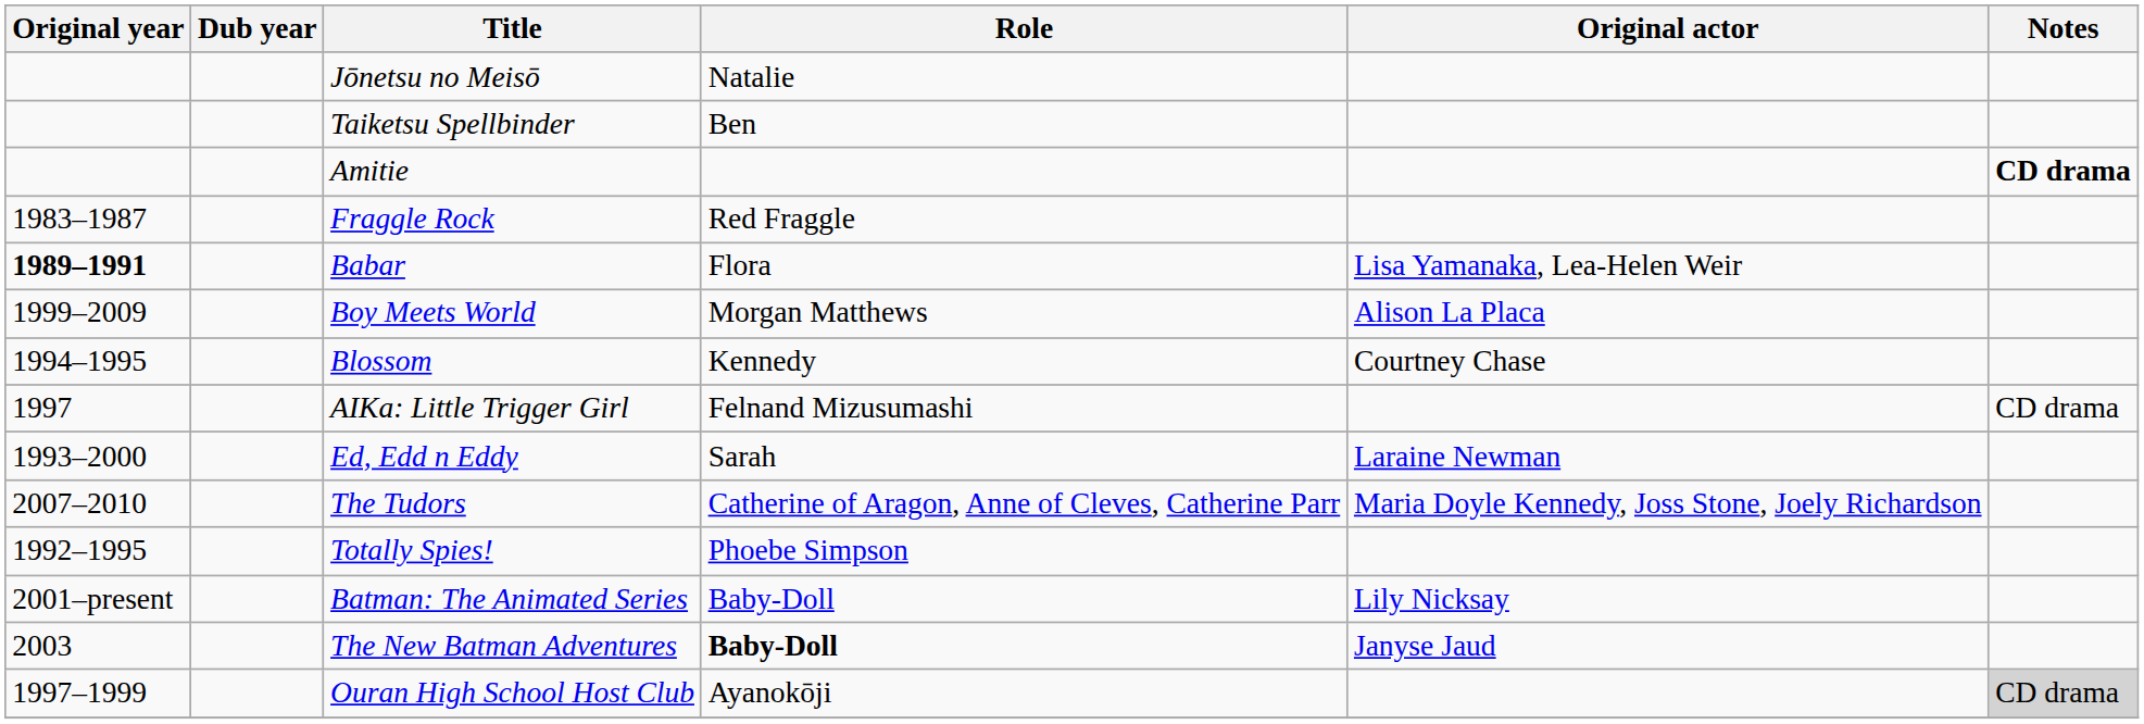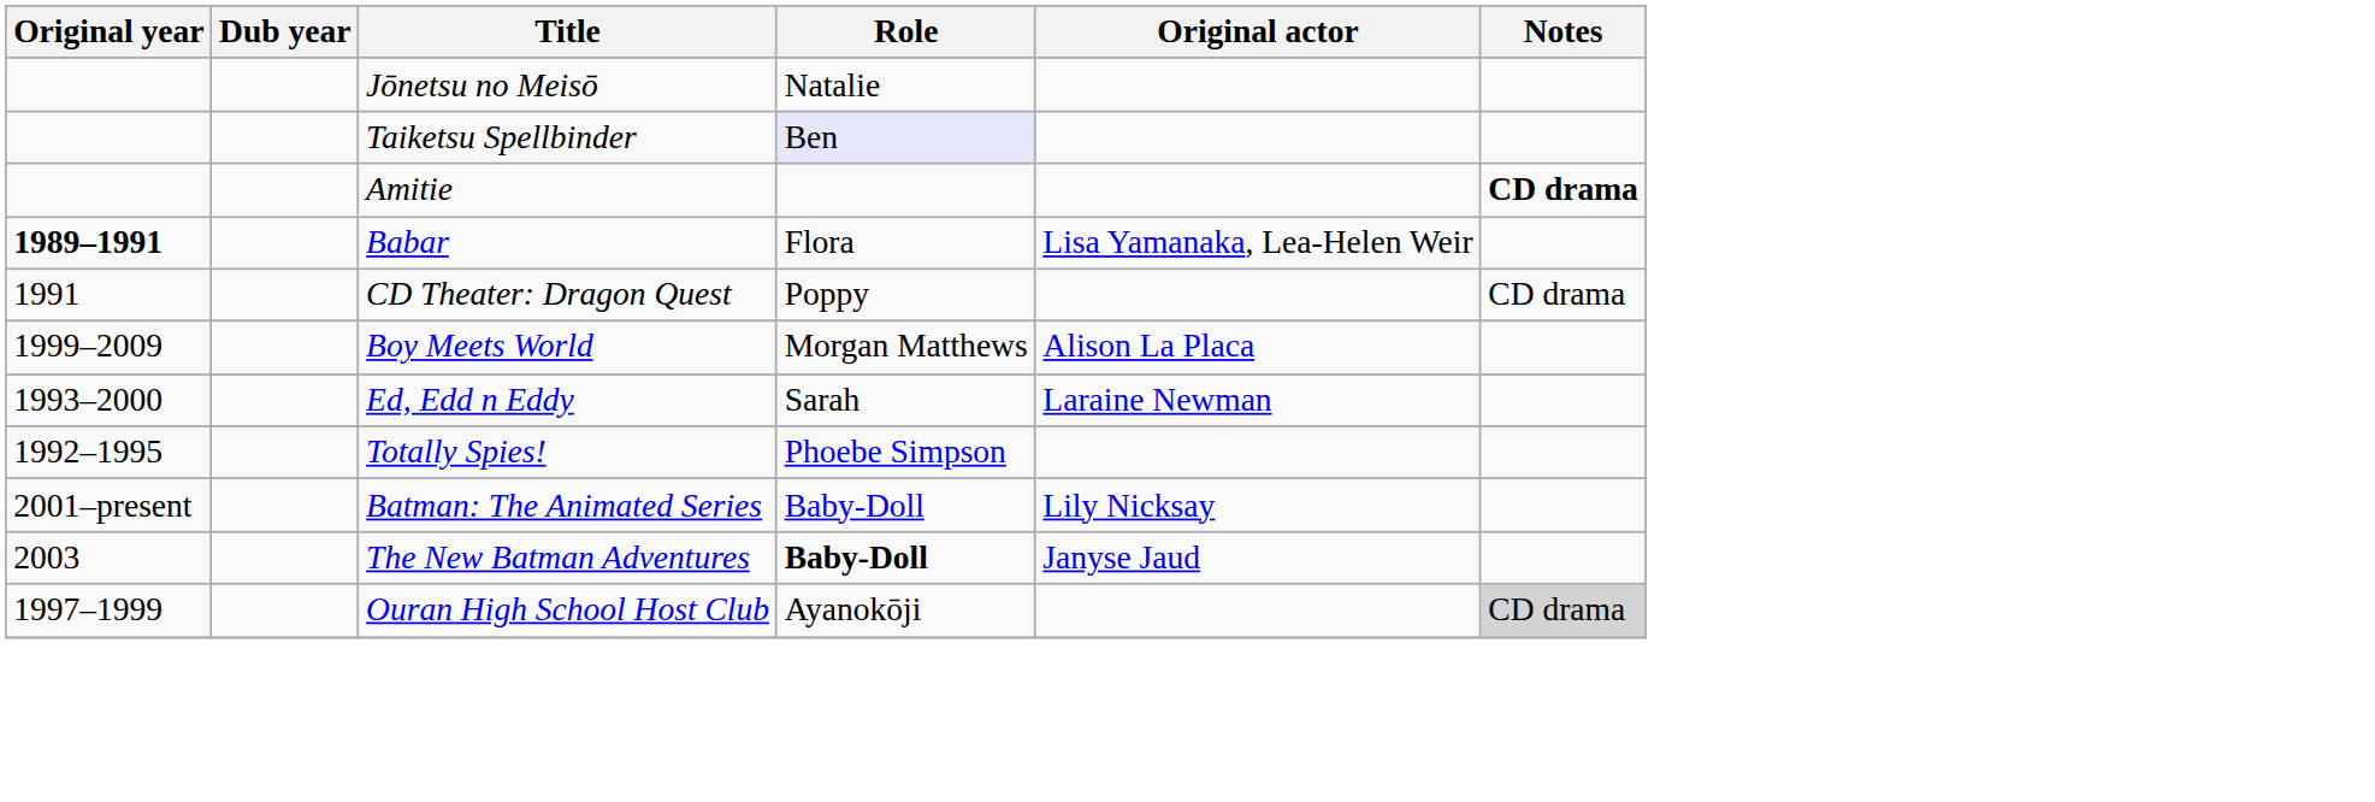Taiketsu Spellbinder | Role: no background -> lavender background
- row: 1983–1987 | Fraggle Rock | Red Fraggle
+ row: 1991 | CD Theater: Dragon Quest | Poppy | CD drama
- row: 1994–1995 | Blossom | Kennedy | Courtney Chase
- row: 1997 | AIKa: Little Trigger Girl | Felnand Mizusumashi | CD drama
- row: 2007–2010 | The Tudors | Catherine of Aragon, Anne of Cleves, Catherine Parr | Maria Doyle Kennedy, Joss Stone, Joely Richardson
